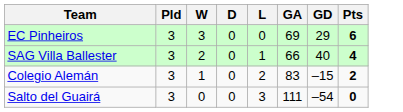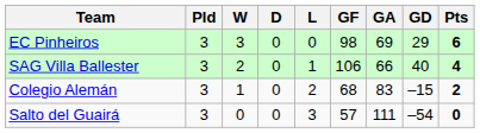+ column: GF | 98 | 106 | 68 | 57
